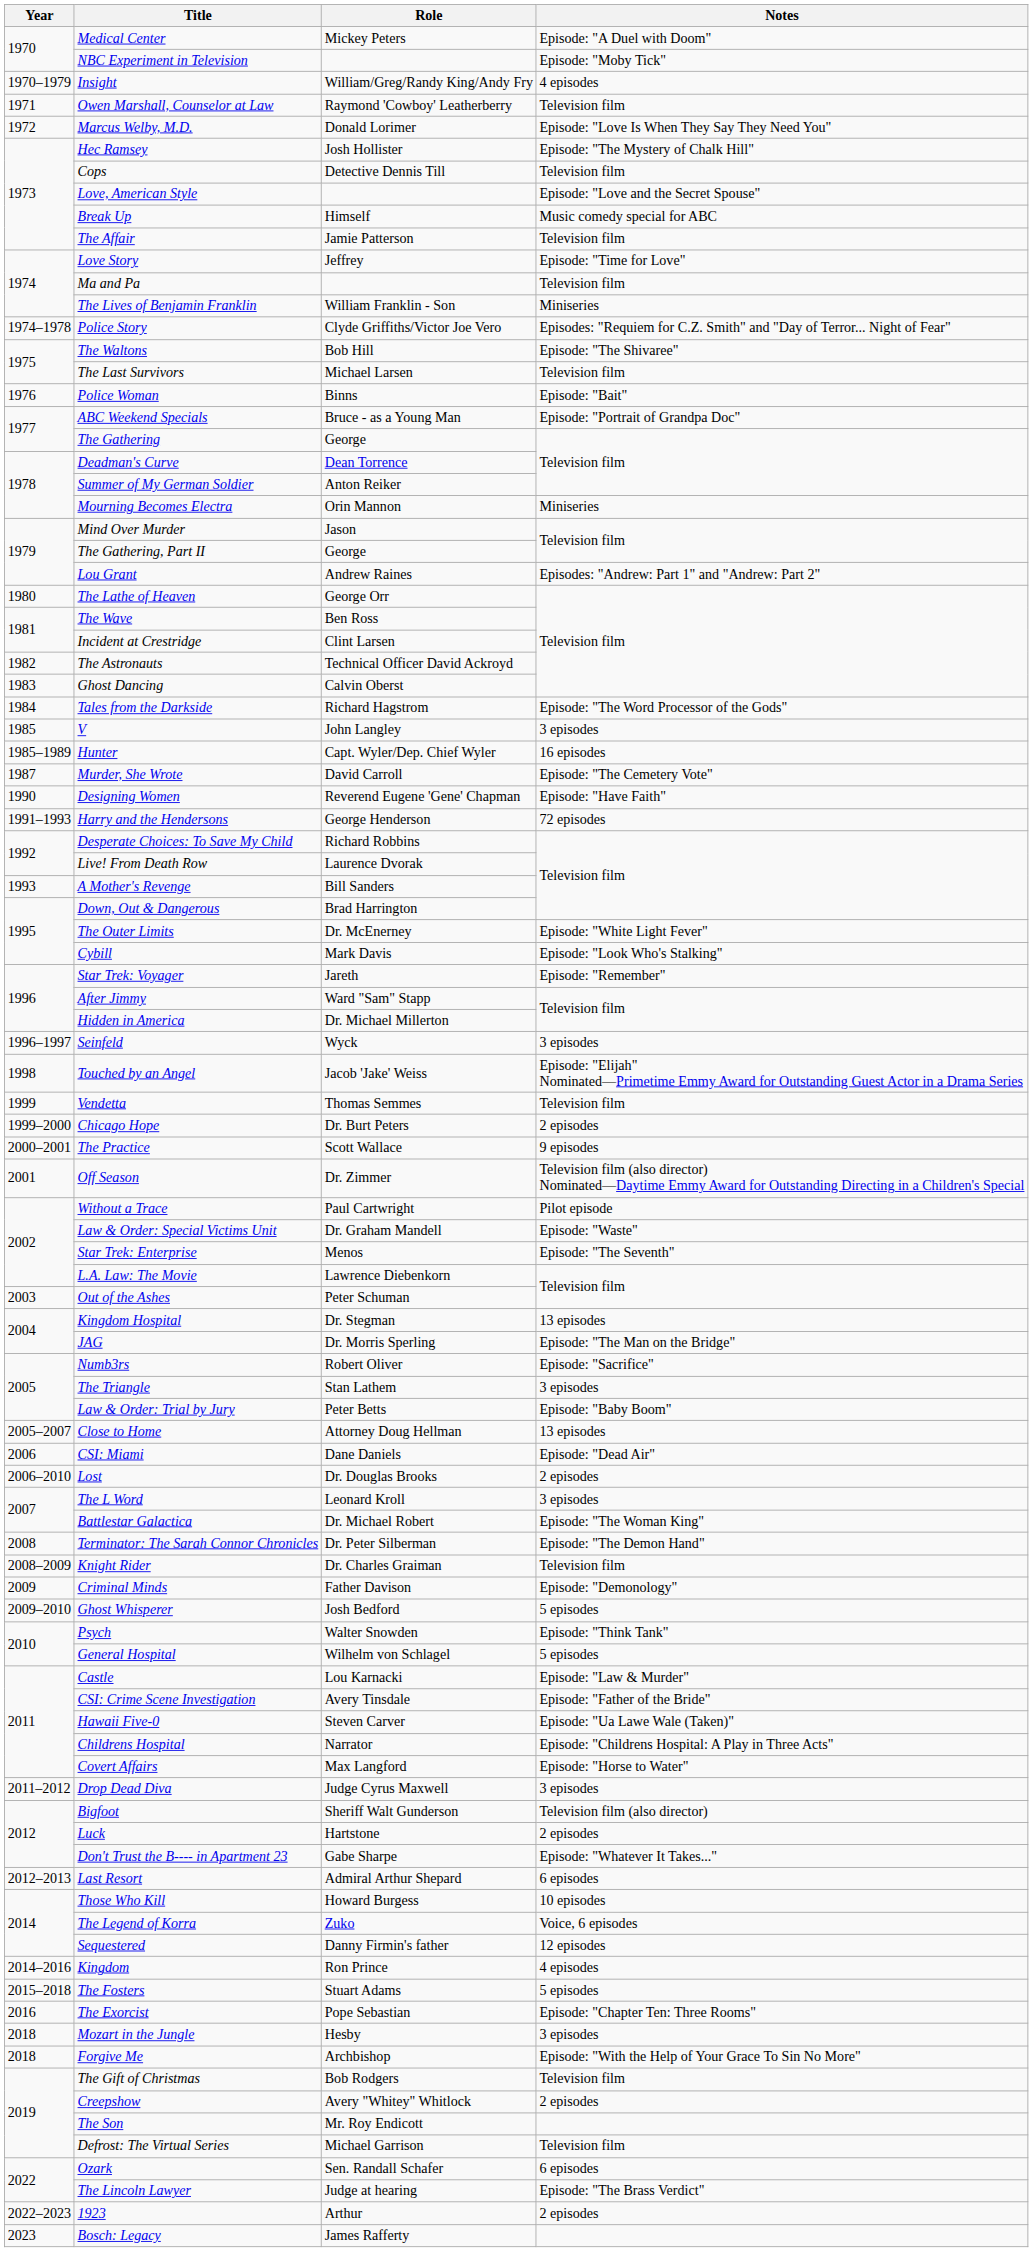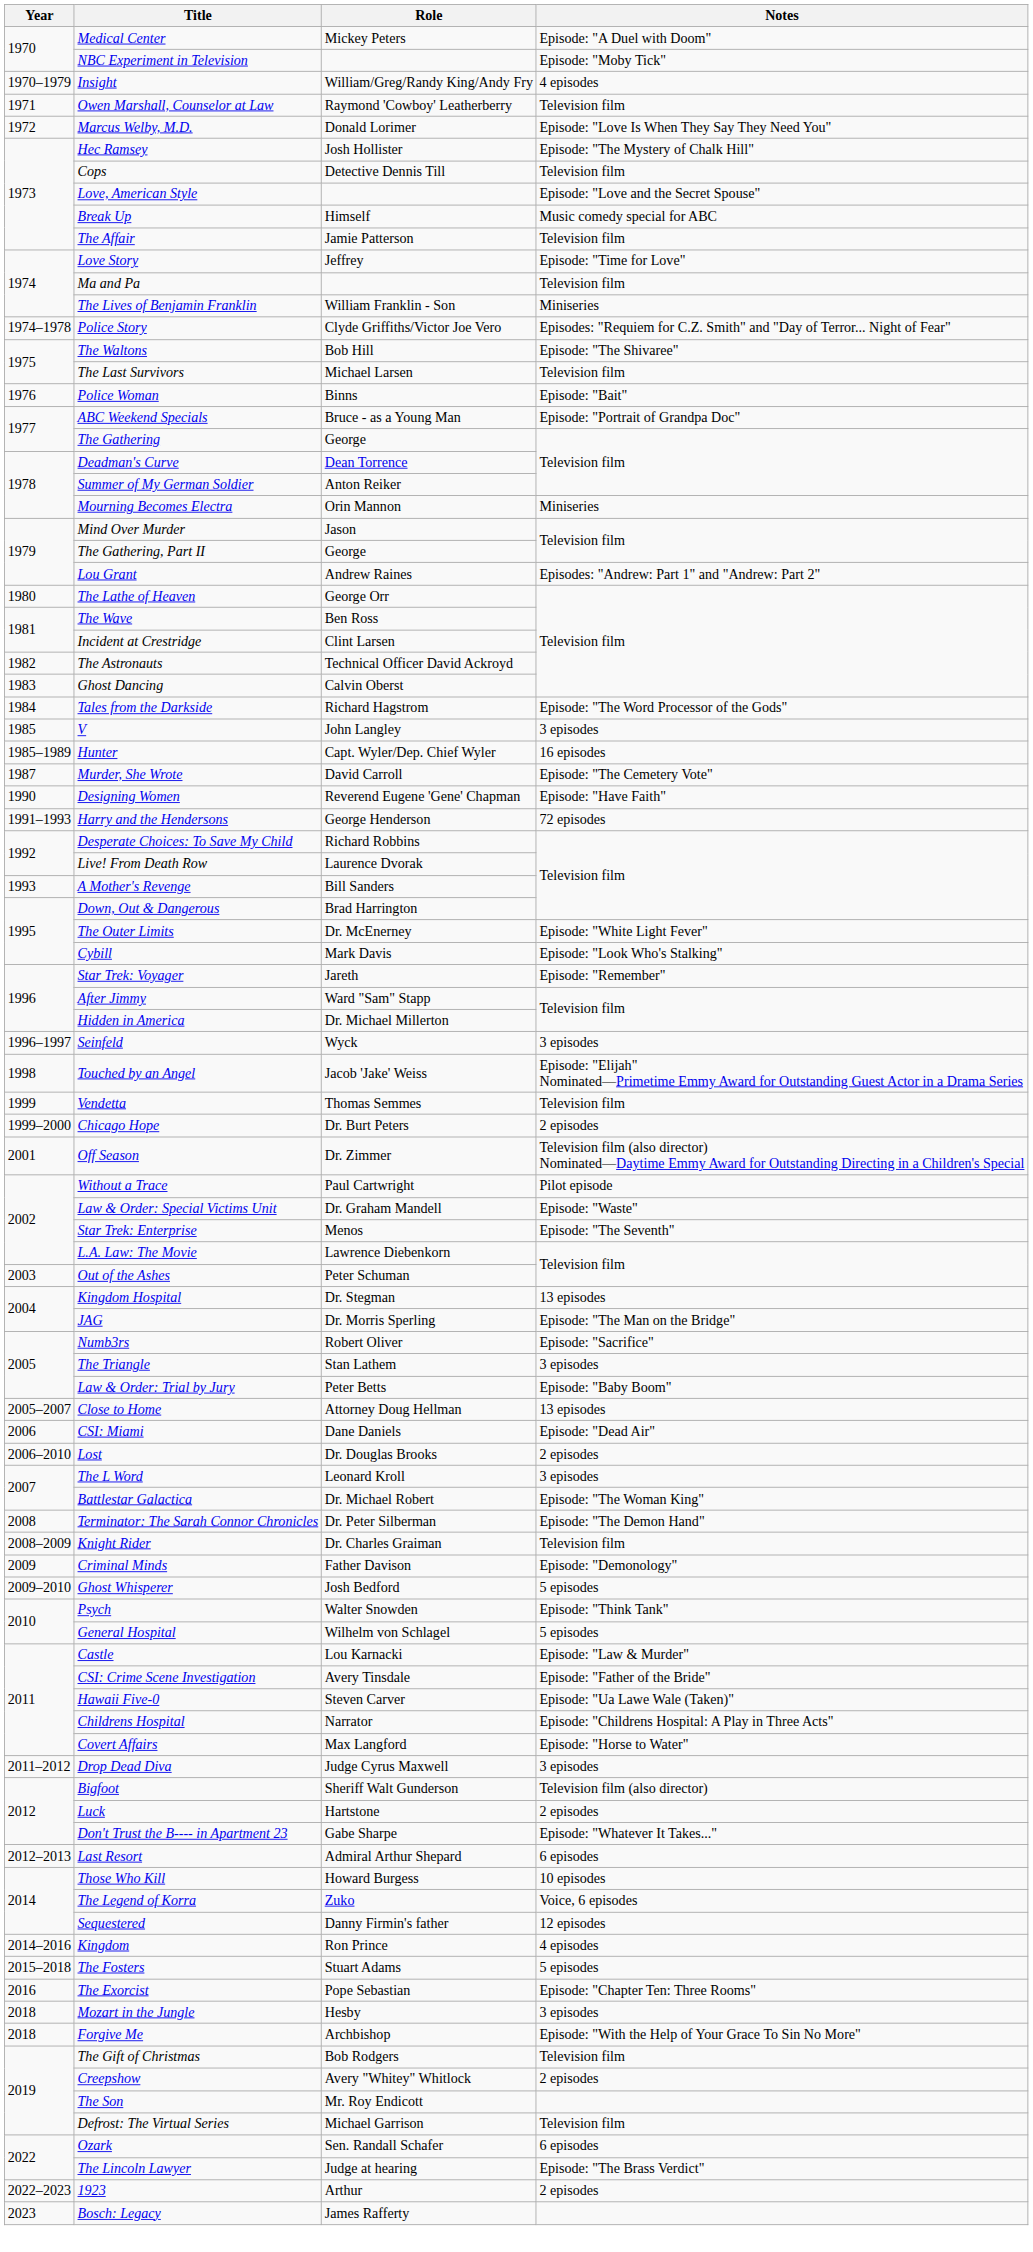- row: 2000–2001 | The Practice | Scott Wallace | 9 episodes
